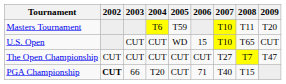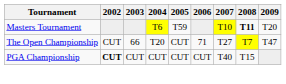Masters Tournament | 2008: normal -> bold
- row: U.S. Open | CUT | CUT | WD | 15 | T10 | T65 | CUT
The Open Championship | 2003: CUT -> 66
The Open Championship | 2004: CUT -> T20
The Open Championship | 2006: CUT -> 71
PGA Championship | 2003: 66 -> CUT
PGA Championship | 2004: T20 -> CUT
PGA Championship | 2006: 71 -> CUT
